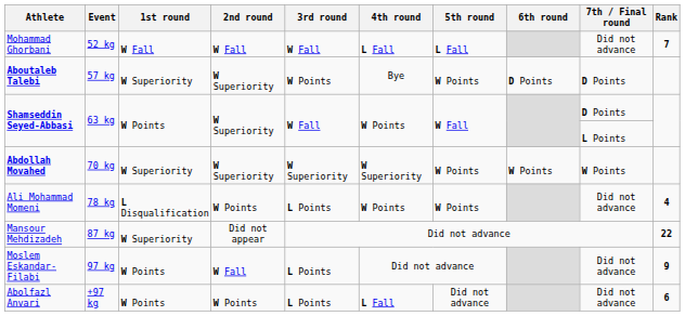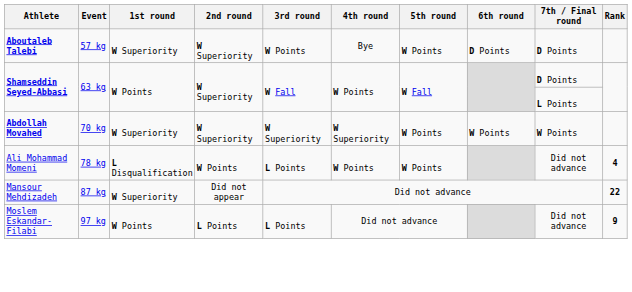- row: Mohammad Ghorbani | 52 kg | W Fall | W Fall | W Fall | L Fall | L Fall | Did not advance | 7
Moslem Eskandar-Filabi | 2nd round: W Fall -> L Points
- row: Abolfazl Anvari | +97 kg | W Points | W Points | L Points | L Fall | Did not advance | Did not advance | 6
